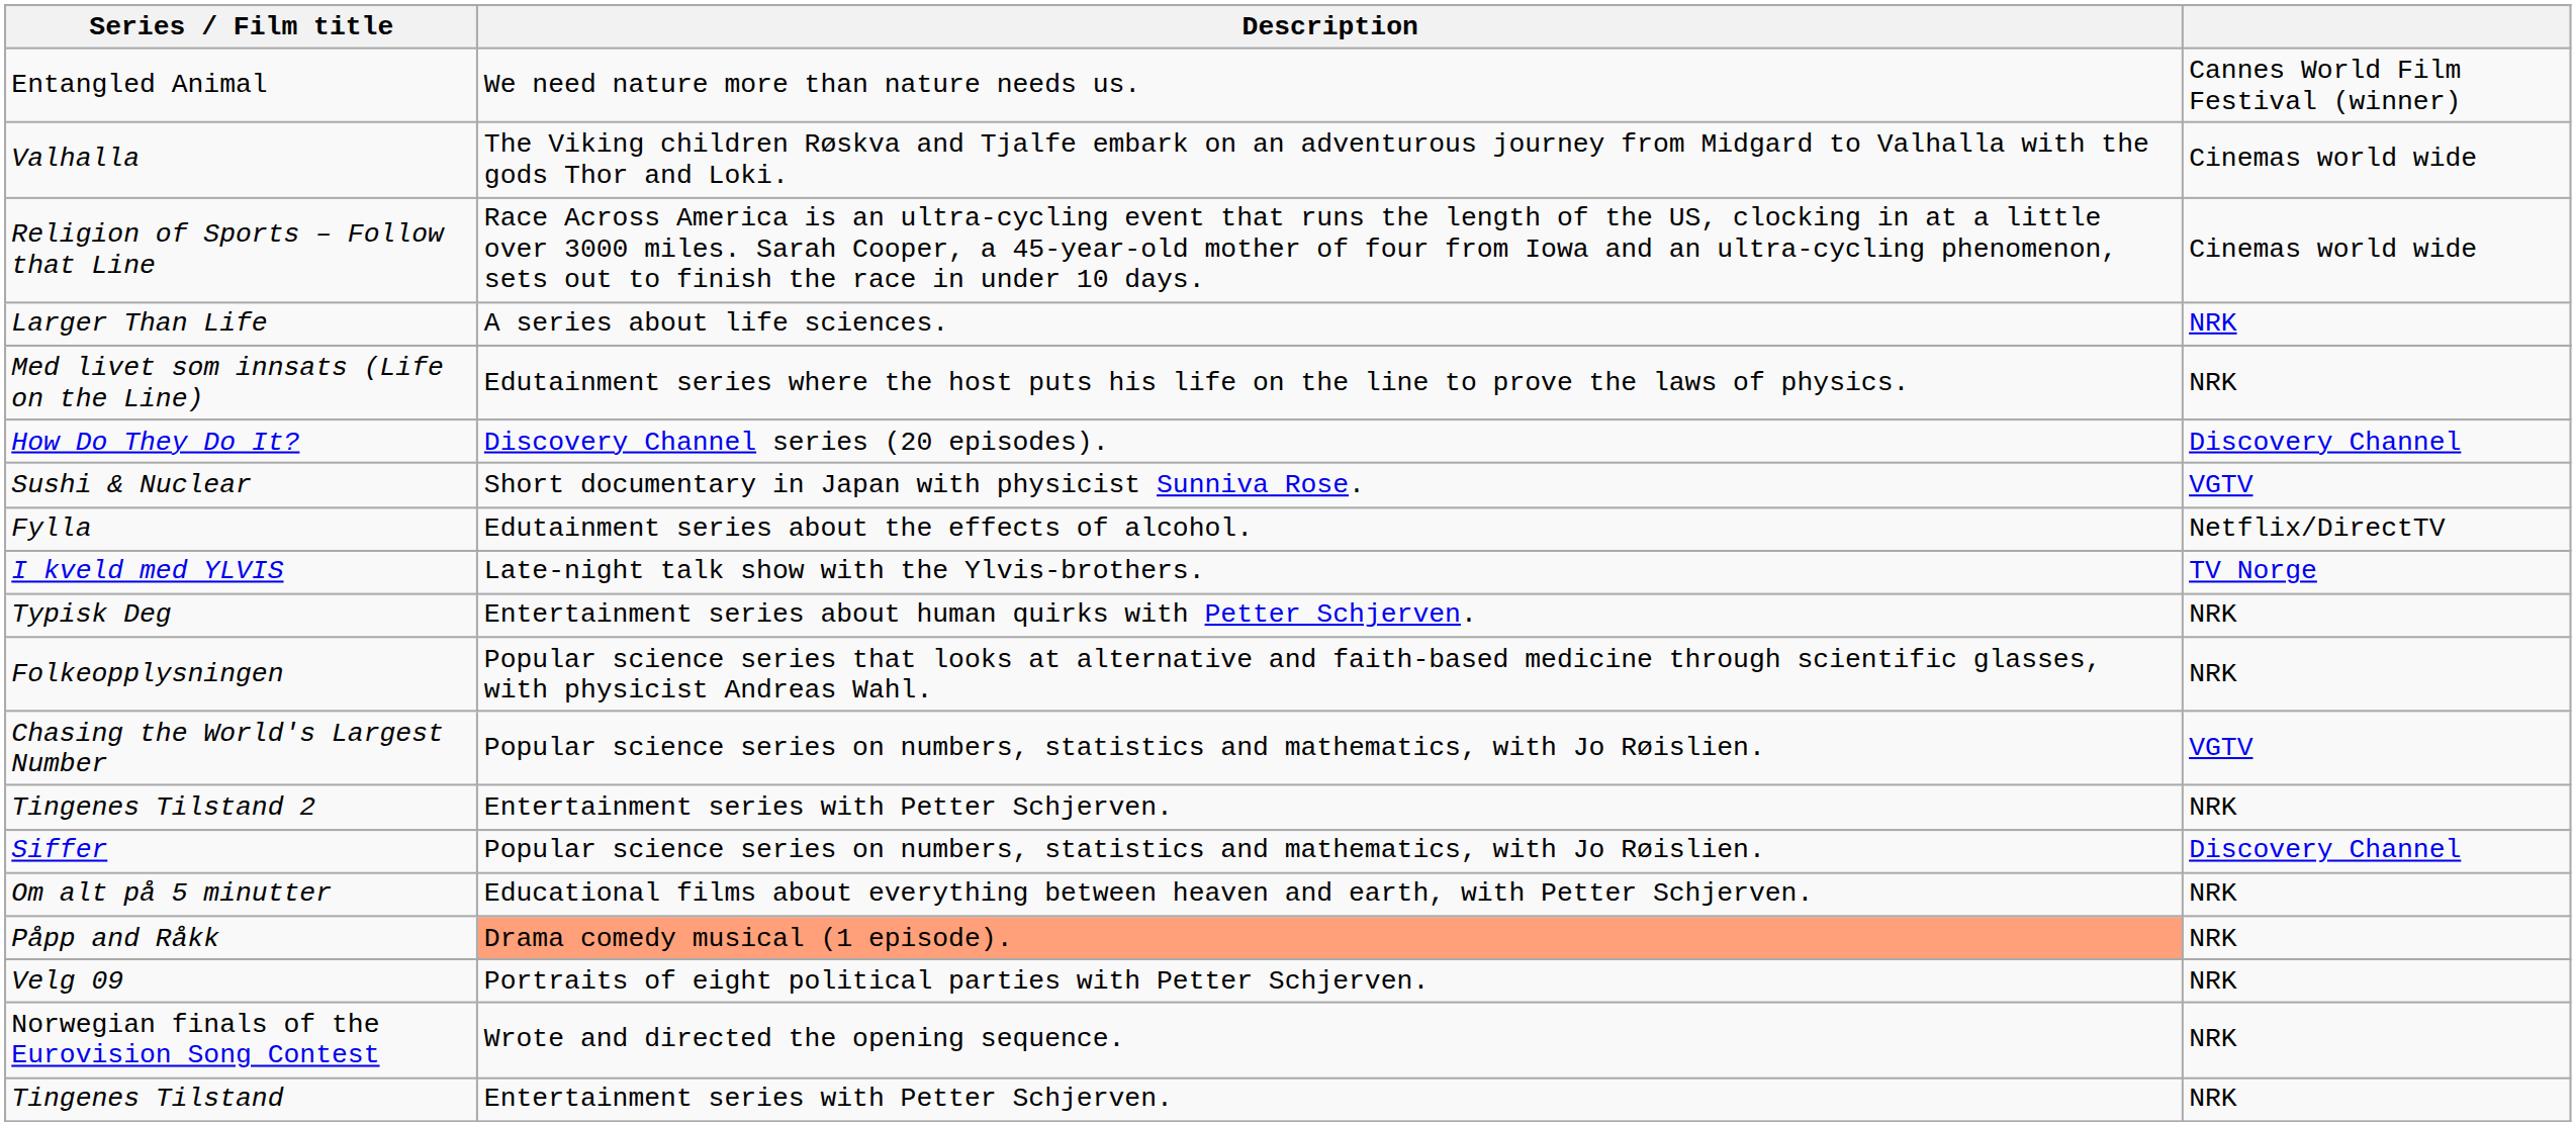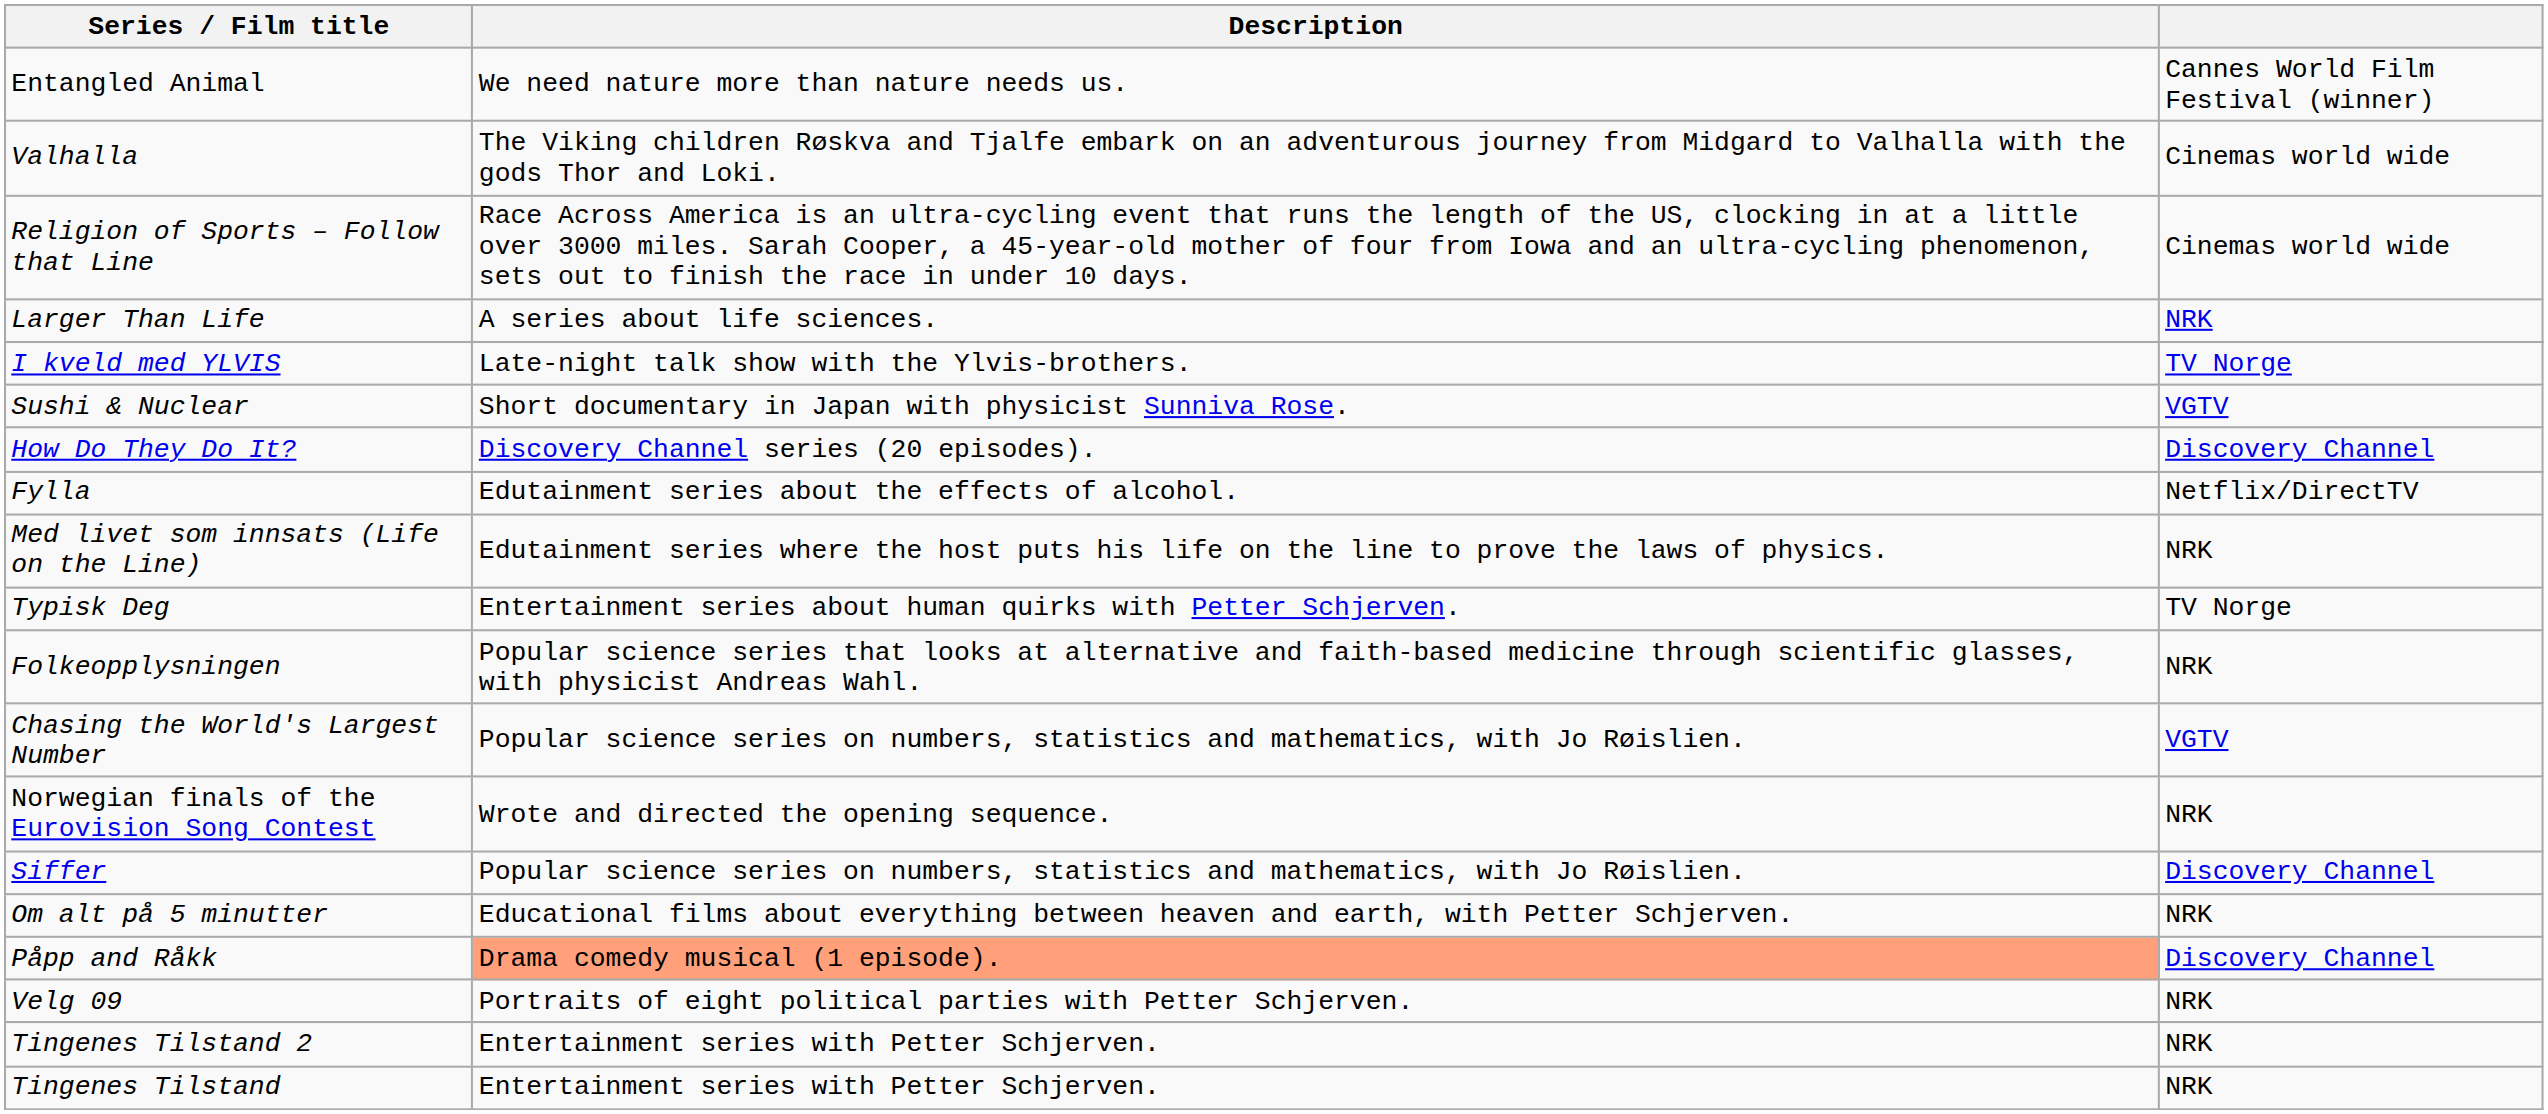rows swapped: Med livet som innsats (Life on the Line) <-> I kveld med YLVIS
rows swapped: Sushi & Nuclear <-> How Do They Do It?
Typisk Deg | column 3: NRK -> TV Norge
rows swapped: Norwegian finals of the Eurovision Song Contest <-> Tingenes Tilstand 2
Påpp and Råkk | column 3: NRK -> Discovery Channel
